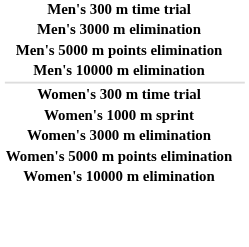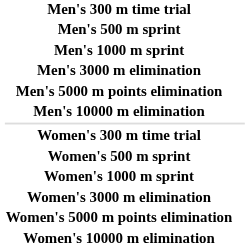+ row: Men's 500 m sprint
+ row: Men's 1000 m sprint
+ row: Women's 500 m sprint
